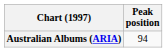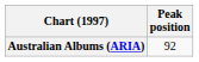Australian Albums (ARIA) | Peak position: 94 -> 92
